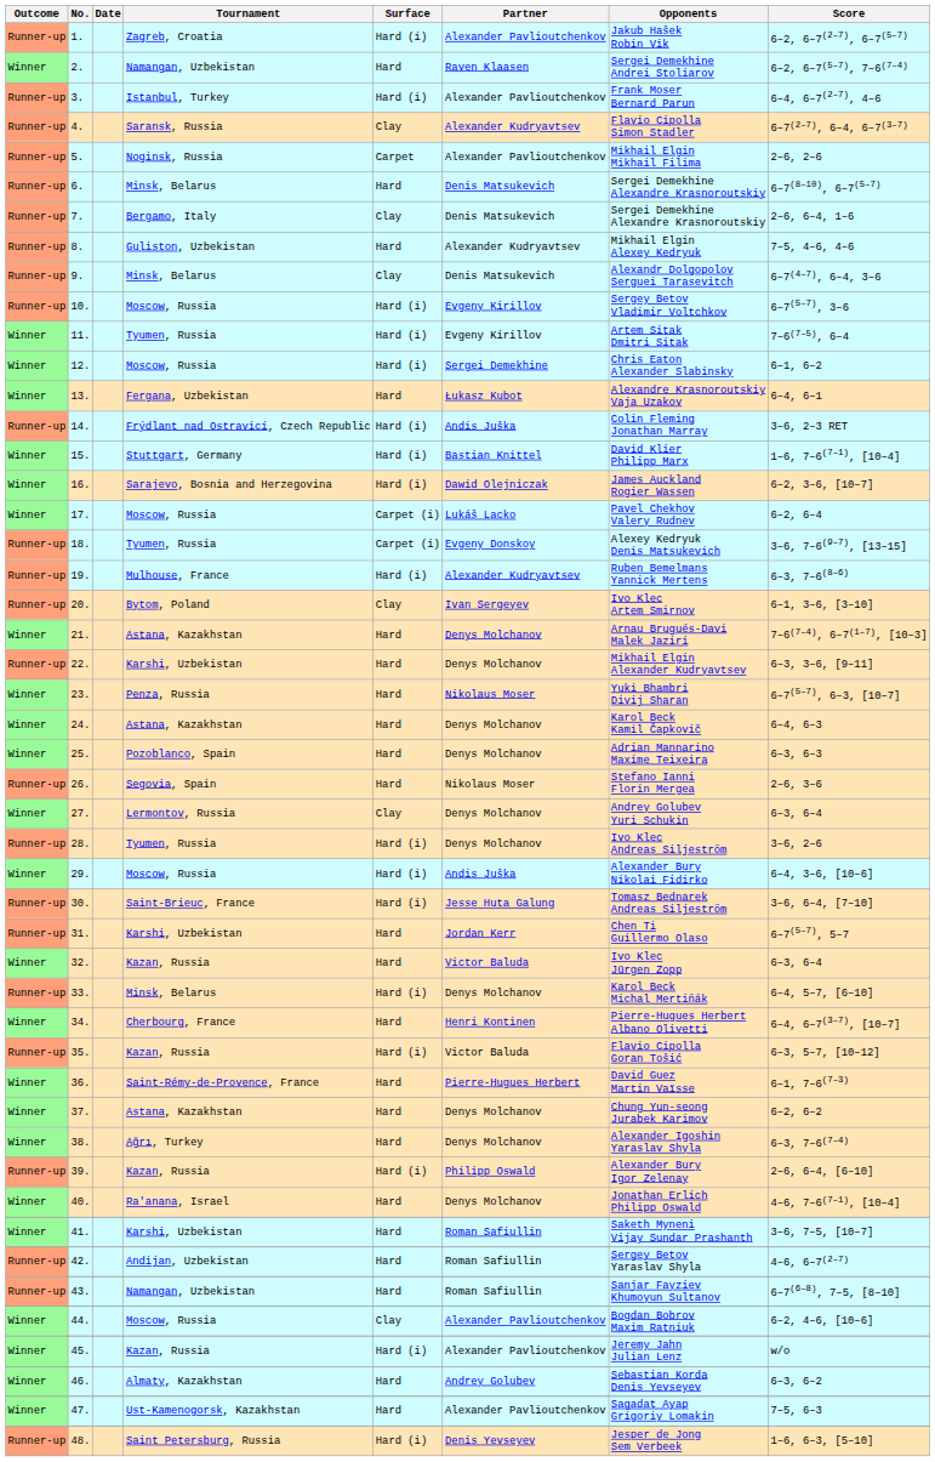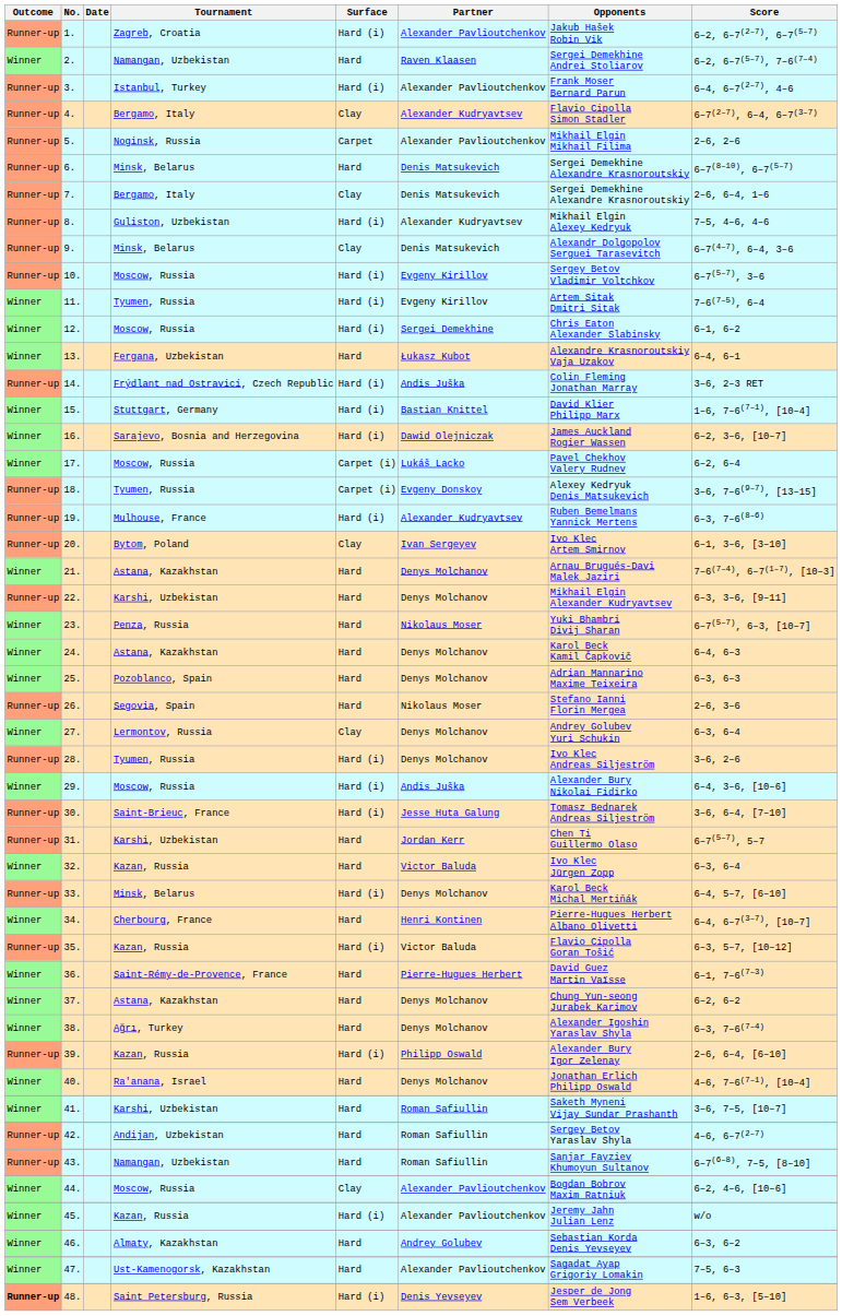4. | Tournament: Saransk, Russia -> Bergamo, Italy
8. | Surface: Hard -> Hard (i)
48. | Outcome: normal -> bold
